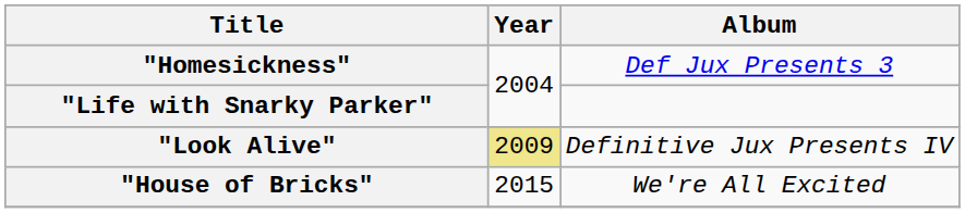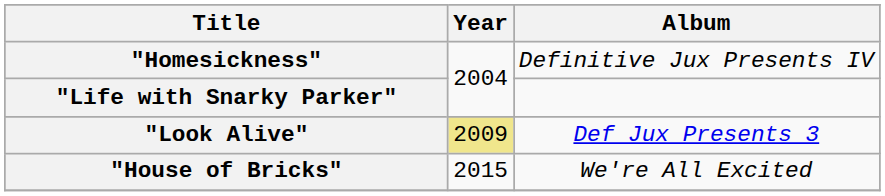"Homesickness" | Album: Def Jux Presents 3 -> Definitive Jux Presents IV
"Look Alive" | Album: Definitive Jux Presents IV -> Def Jux Presents 3
